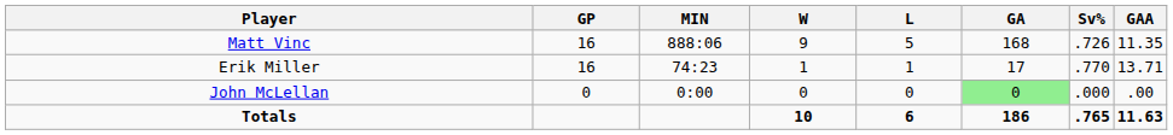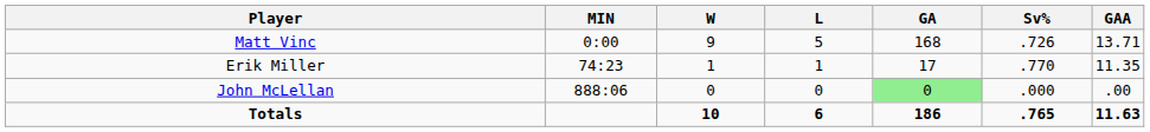- column: GP | 16 | 16 | 0
Matt Vinc | MIN: 888:06 -> 0:00
Matt Vinc | GAA: 11.35 -> 13.71
Erik Miller | GAA: 13.71 -> 11.35
John McLellan | MIN: 0:00 -> 888:06
